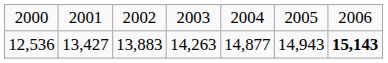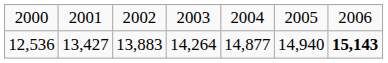12,536 | column 4: 14,263 -> 14,264
12,536 | column 6: 14,943 -> 14,940
